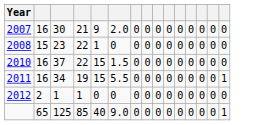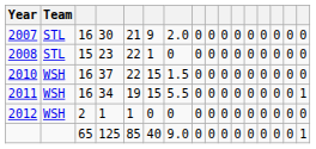+ column: Team | STL | STL | WSH | WSH | WSH
